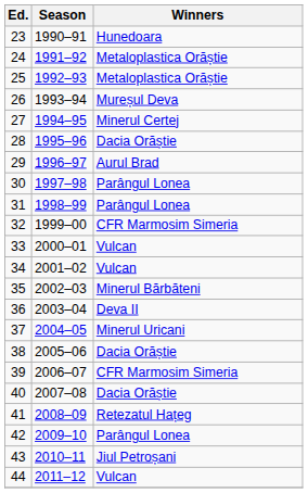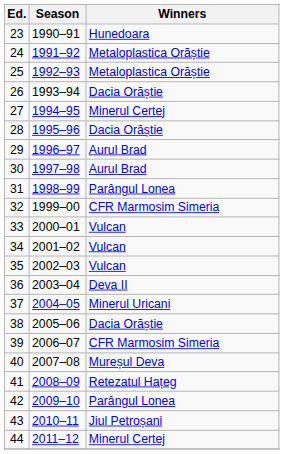26 | Winners: Mureșul Deva -> Dacia Orăștie
30 | Winners: Parângul Lonea -> Aurul Brad
35 | Winners: Minerul Bărbăteni -> Vulcan
40 | Winners: Dacia Orăștie -> Mureșul Deva
44 | Winners: Vulcan -> Minerul Certej
